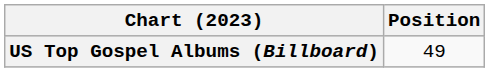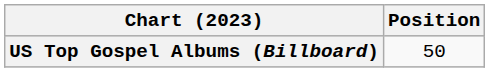US Top Gospel Albums (Billboard) | Position: 49 -> 50
